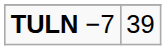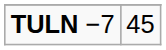TULN −7 | column 2: 39 -> 45
